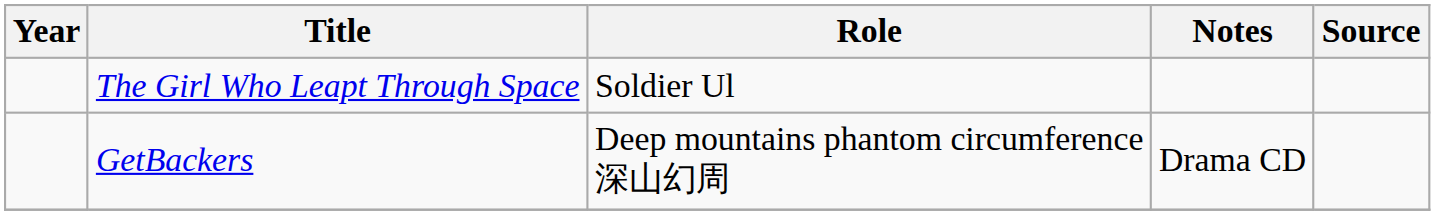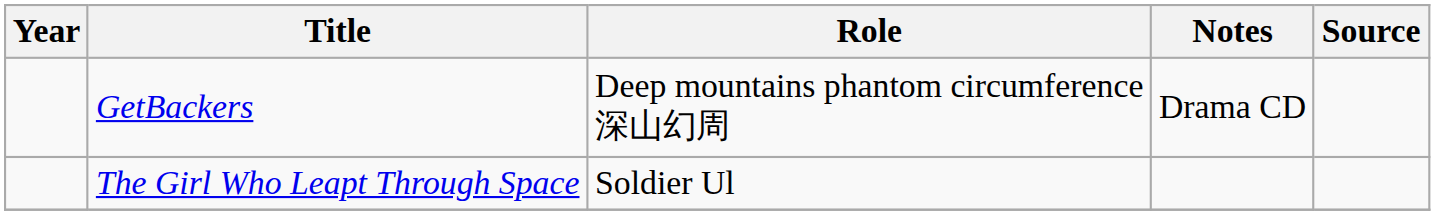rows swapped: GetBackers <-> The Girl Who Leapt Through Space
